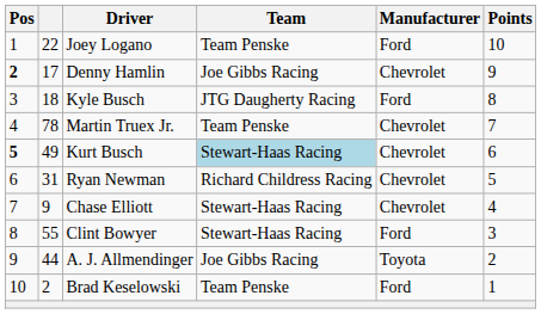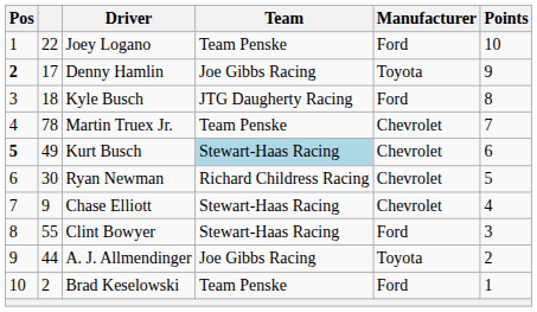Denny Hamlin | Manufacturer: Chevrolet -> Toyota
Ryan Newman | column 2: 31 -> 30
